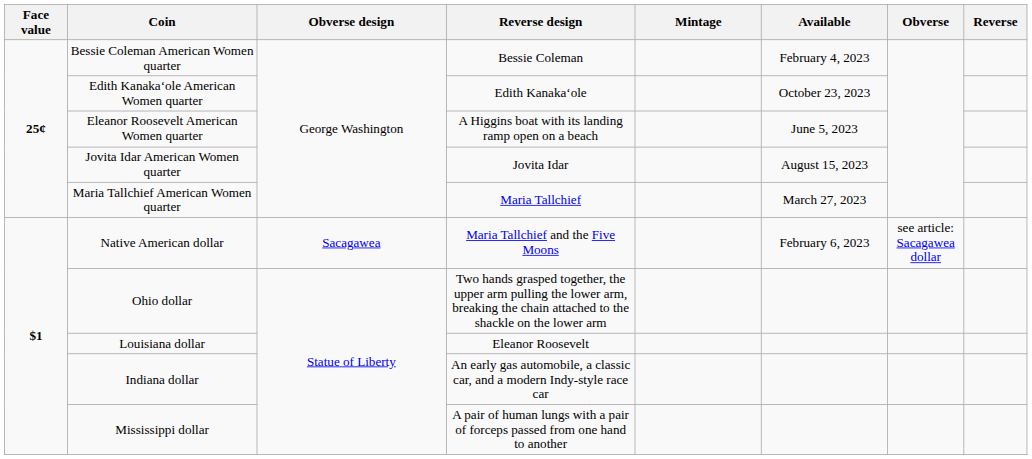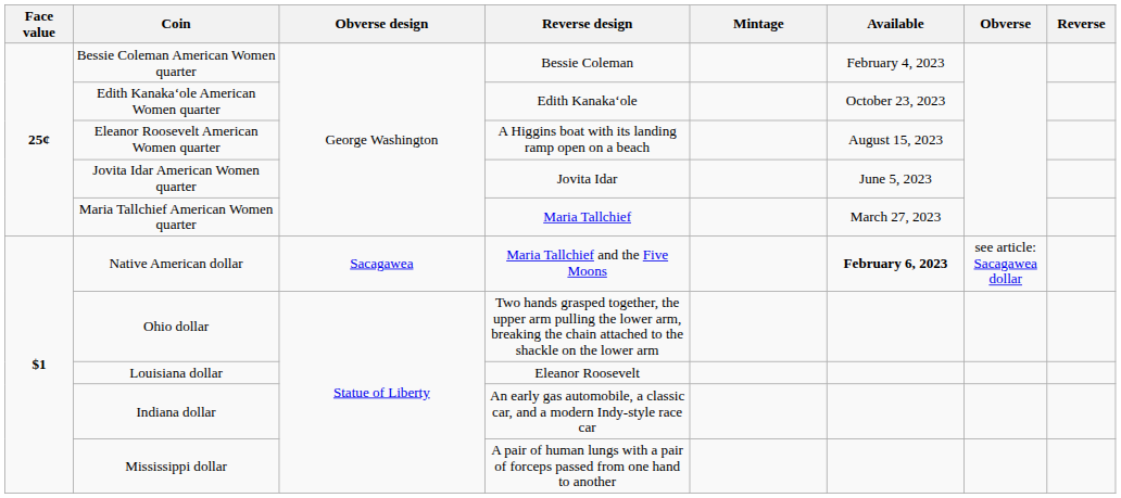Eleanor Roosevelt American Women quarter | Available: June 5, 2023 -> August 15, 2023
Jovita Idar American Women quarter | Available: August 15, 2023 -> June 5, 2023
Native American dollar | Available: normal -> bold
